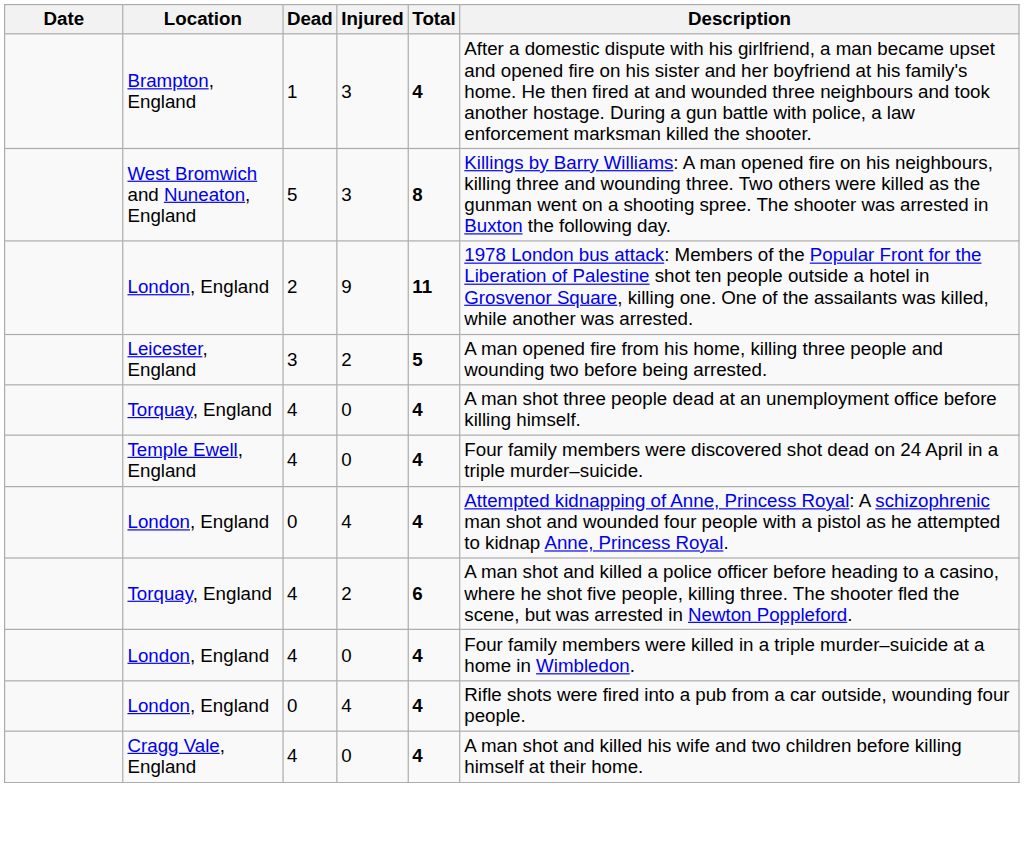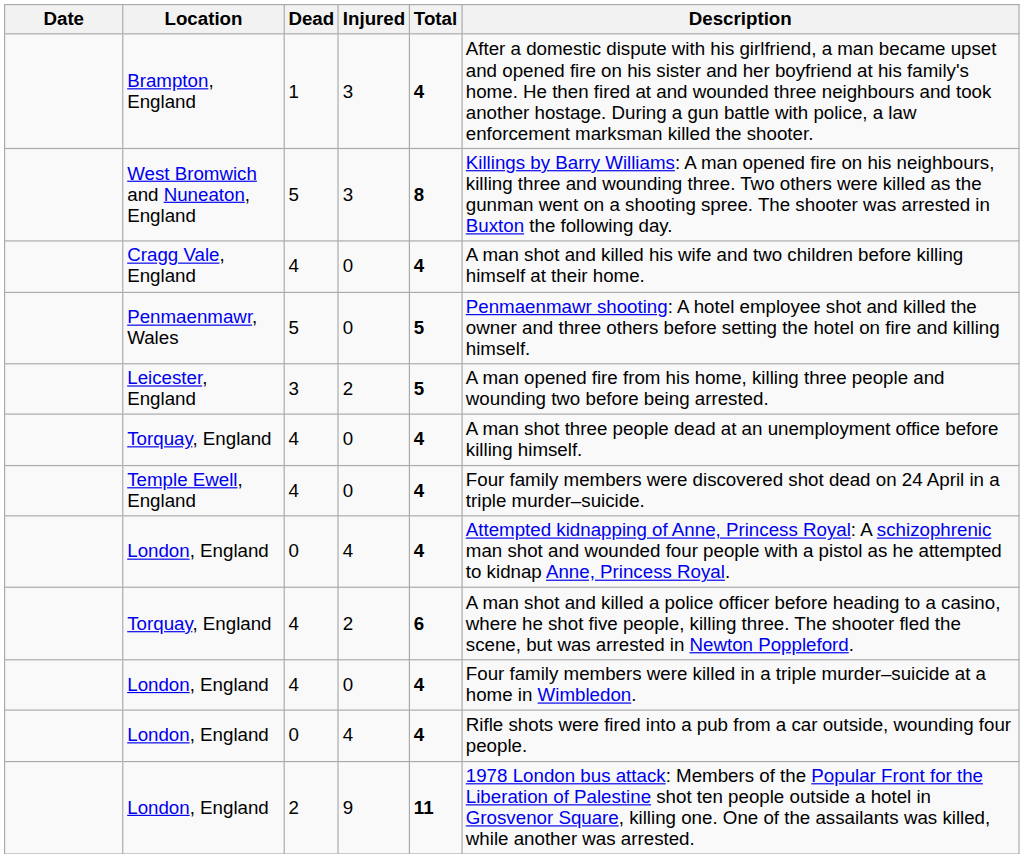rows swapped: London, England / 9 <-> Cragg Vale, England
+ row: Penmaenmawr, Wales | 5 | 0 | 5 | Penmaenmawr shooting: A hotel employee shot and killed the owner and three others before setting the hotel on fire and killing himself.
